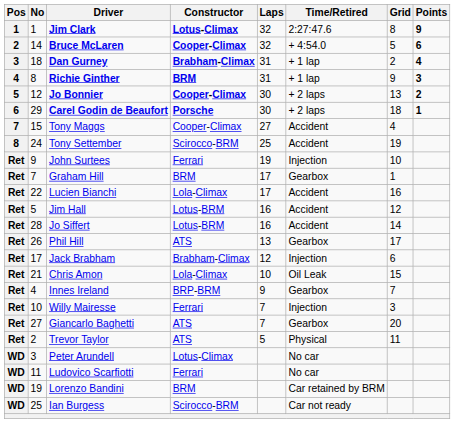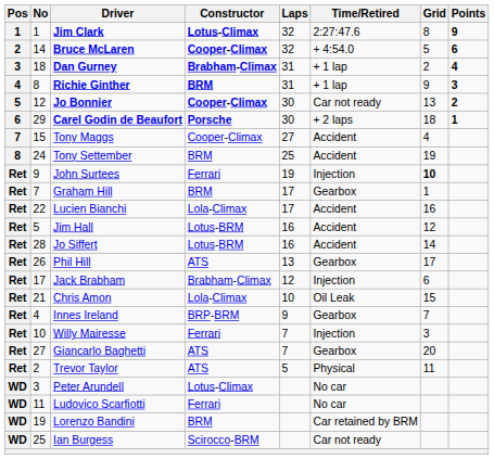Jo Bonnier | Time/Retired: + 2 laps -> Car not ready
Tony Settember | Constructor: Scirocco-BRM -> BRM
John Surtees | Grid: normal -> bold
